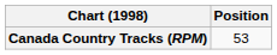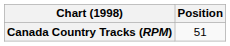Canada Country Tracks (RPM) | Position: 53 -> 51
